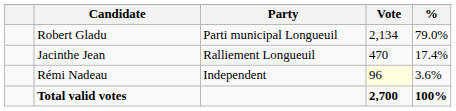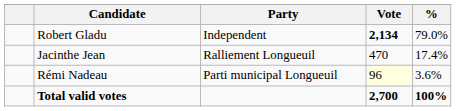Robert Gladu | Party: Parti municipal Longueuil -> Independent
Robert Gladu | Vote: normal -> bold
Rémi Nadeau | Party: Independent -> Parti municipal Longueuil
